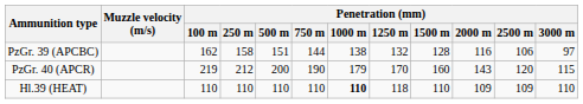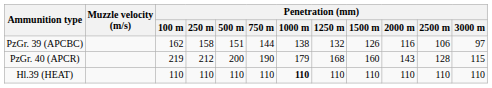PzGr. 39 (APCBC) | Penetration (mm) / 1500 m: 128 -> 126
PzGr. 40 (APCR) | Penetration (mm) / 1250 m: 170 -> 168
PzGr. 40 (APCR) | Penetration (mm) / 2500 m: 120 -> 128
Hl.39 (HEAT) | Penetration (mm) / 1250 m: 118 -> 110
Hl.39 (HEAT) | Penetration (mm) / 2000 m: 109 -> 110
Hl.39 (HEAT) | Penetration (mm) / 2500 m: 109 -> 110
